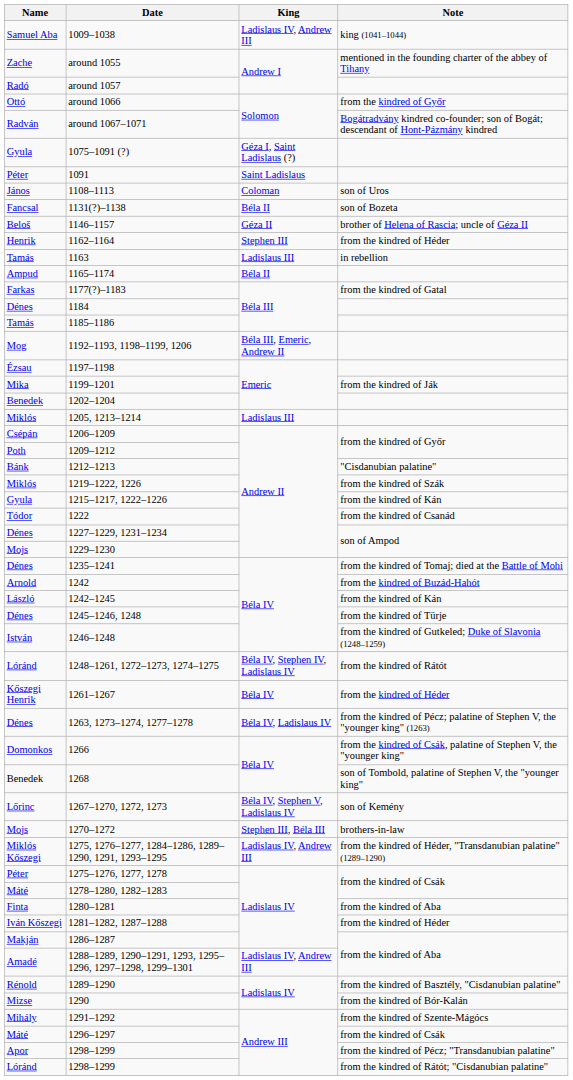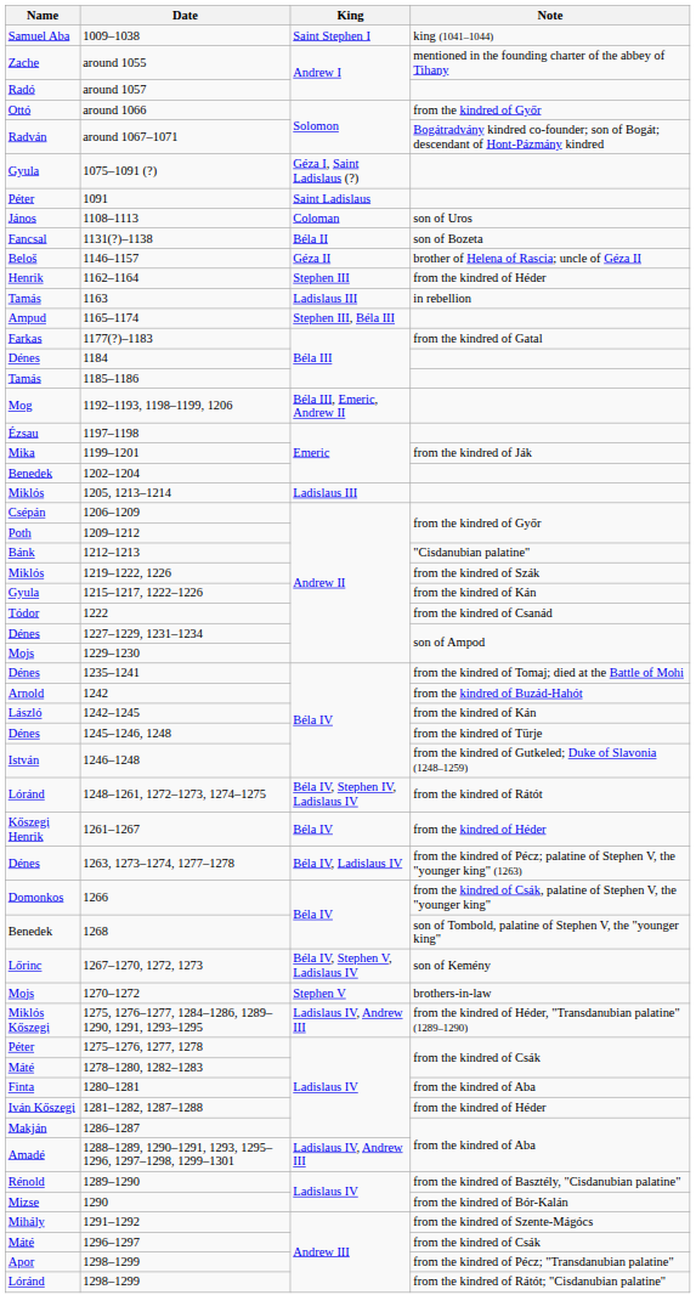1009–1038 | King: Ladislaus IV, Andrew III -> Saint Stephen I
1165–1174 | King: Béla II -> Stephen III, Béla III
1270–1272 | King: Stephen III, Béla III -> Stephen V
